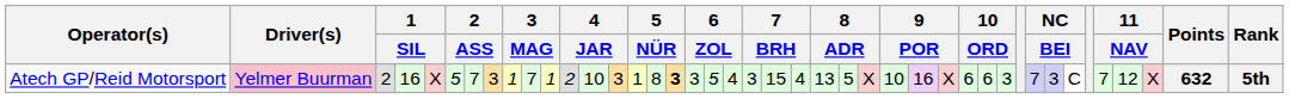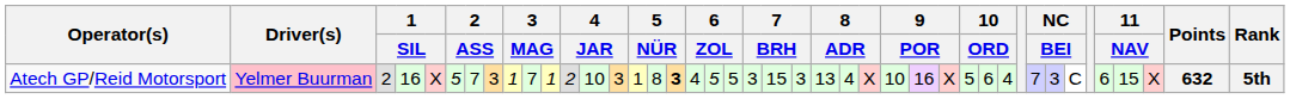Atech GP/Reid Motorsport | column 18: 3 -> 4
Atech GP/Reid Motorsport | column 20: 4 -> 5
Atech GP/Reid Motorsport | column 23: 4 -> 3
Atech GP/Reid Motorsport | column 25: 5 -> 4
Atech GP/Reid Motorsport | column 30: 6 -> 5
Atech GP/Reid Motorsport | column 32: 3 -> 4
Atech GP/Reid Motorsport | column 38: 7 -> 6
Atech GP/Reid Motorsport | column 39: 12 -> 15
